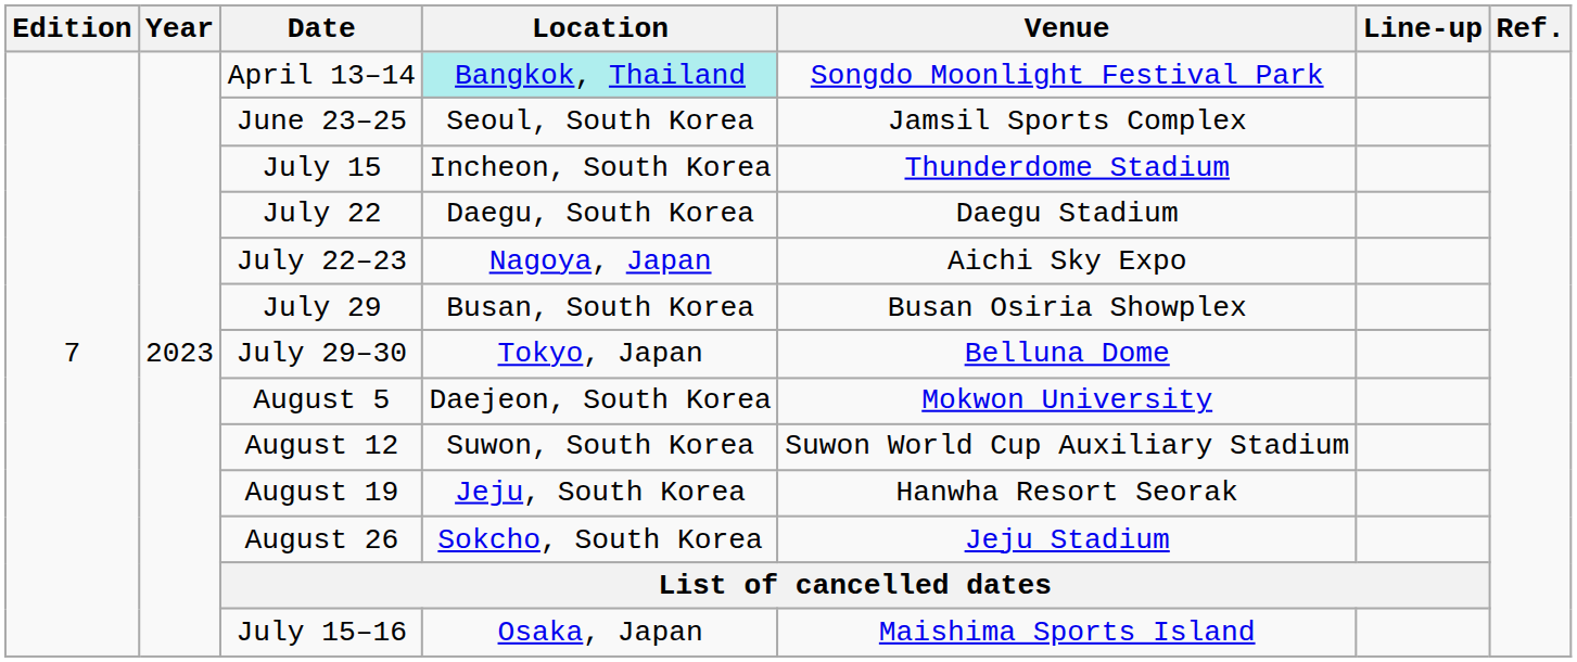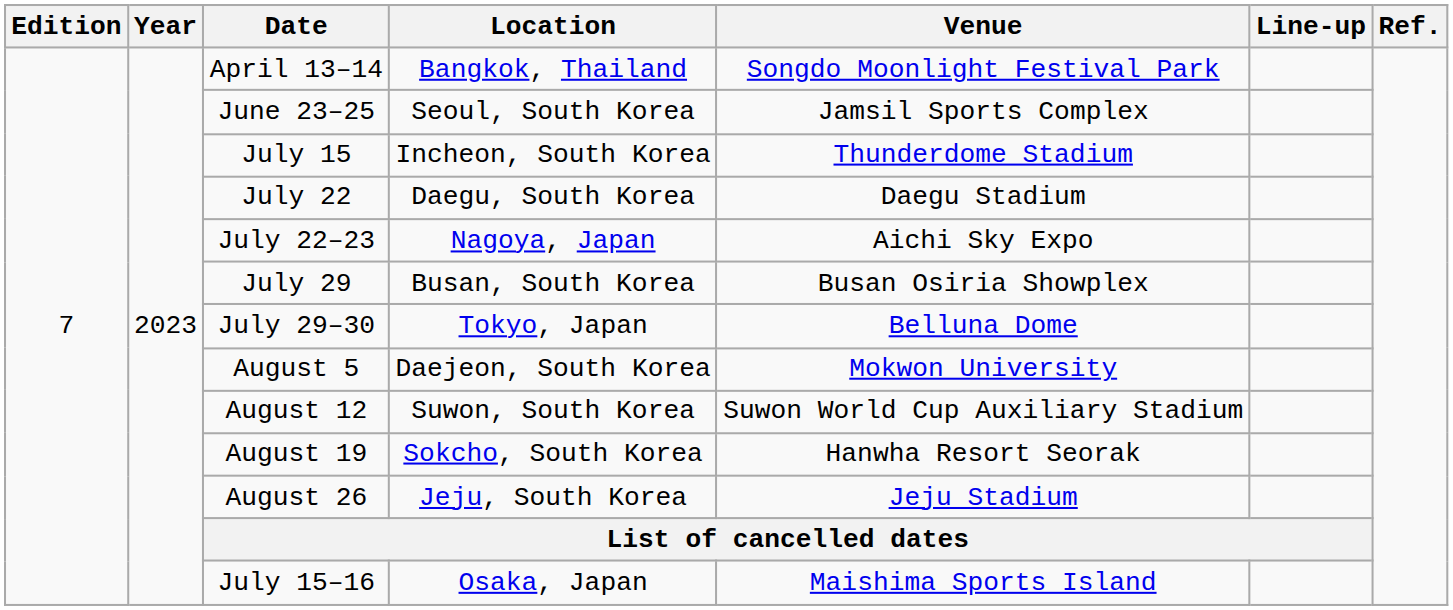April 13–14 | Location: paleturquoise background -> no background
August 19 | Location: Jeju, South Korea -> Sokcho, South Korea
August 26 | Location: Sokcho, South Korea -> Jeju, South Korea
